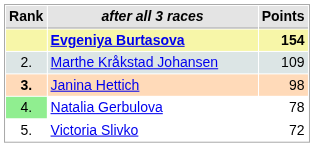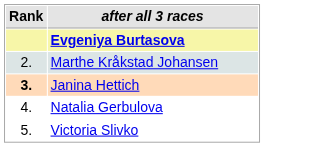- column: Points | 154 | 109 | 98 | 78 | 72
Natalia Gerbulova | Rank: lightgreen background -> no background
